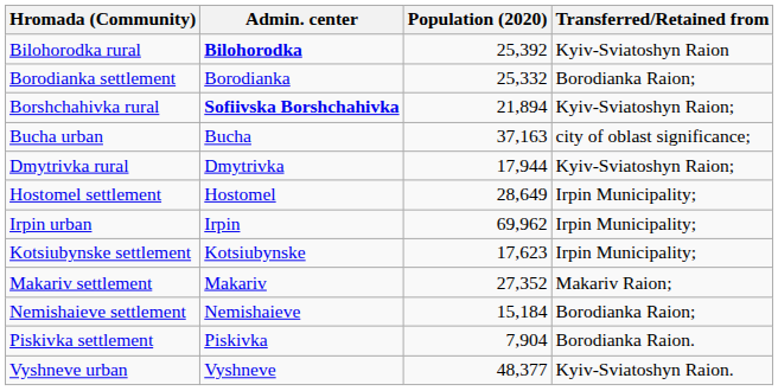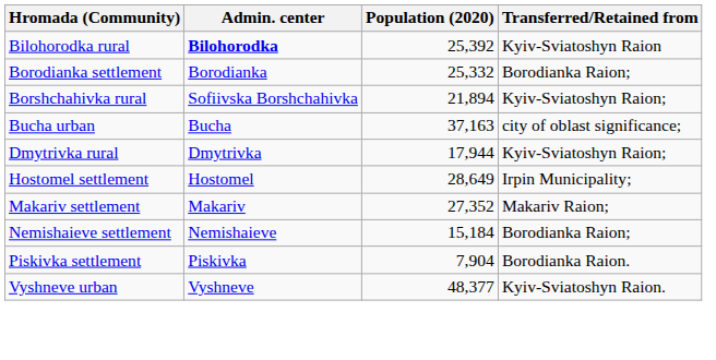Borshchahivka rural | Admin. center: bold -> normal
- row: Irpin urban | Irpin | 69,962 | Irpin Municipality;
- row: Kotsiubynske settlement | Kotsiubynske | 17,623 | Irpin Municipality;
